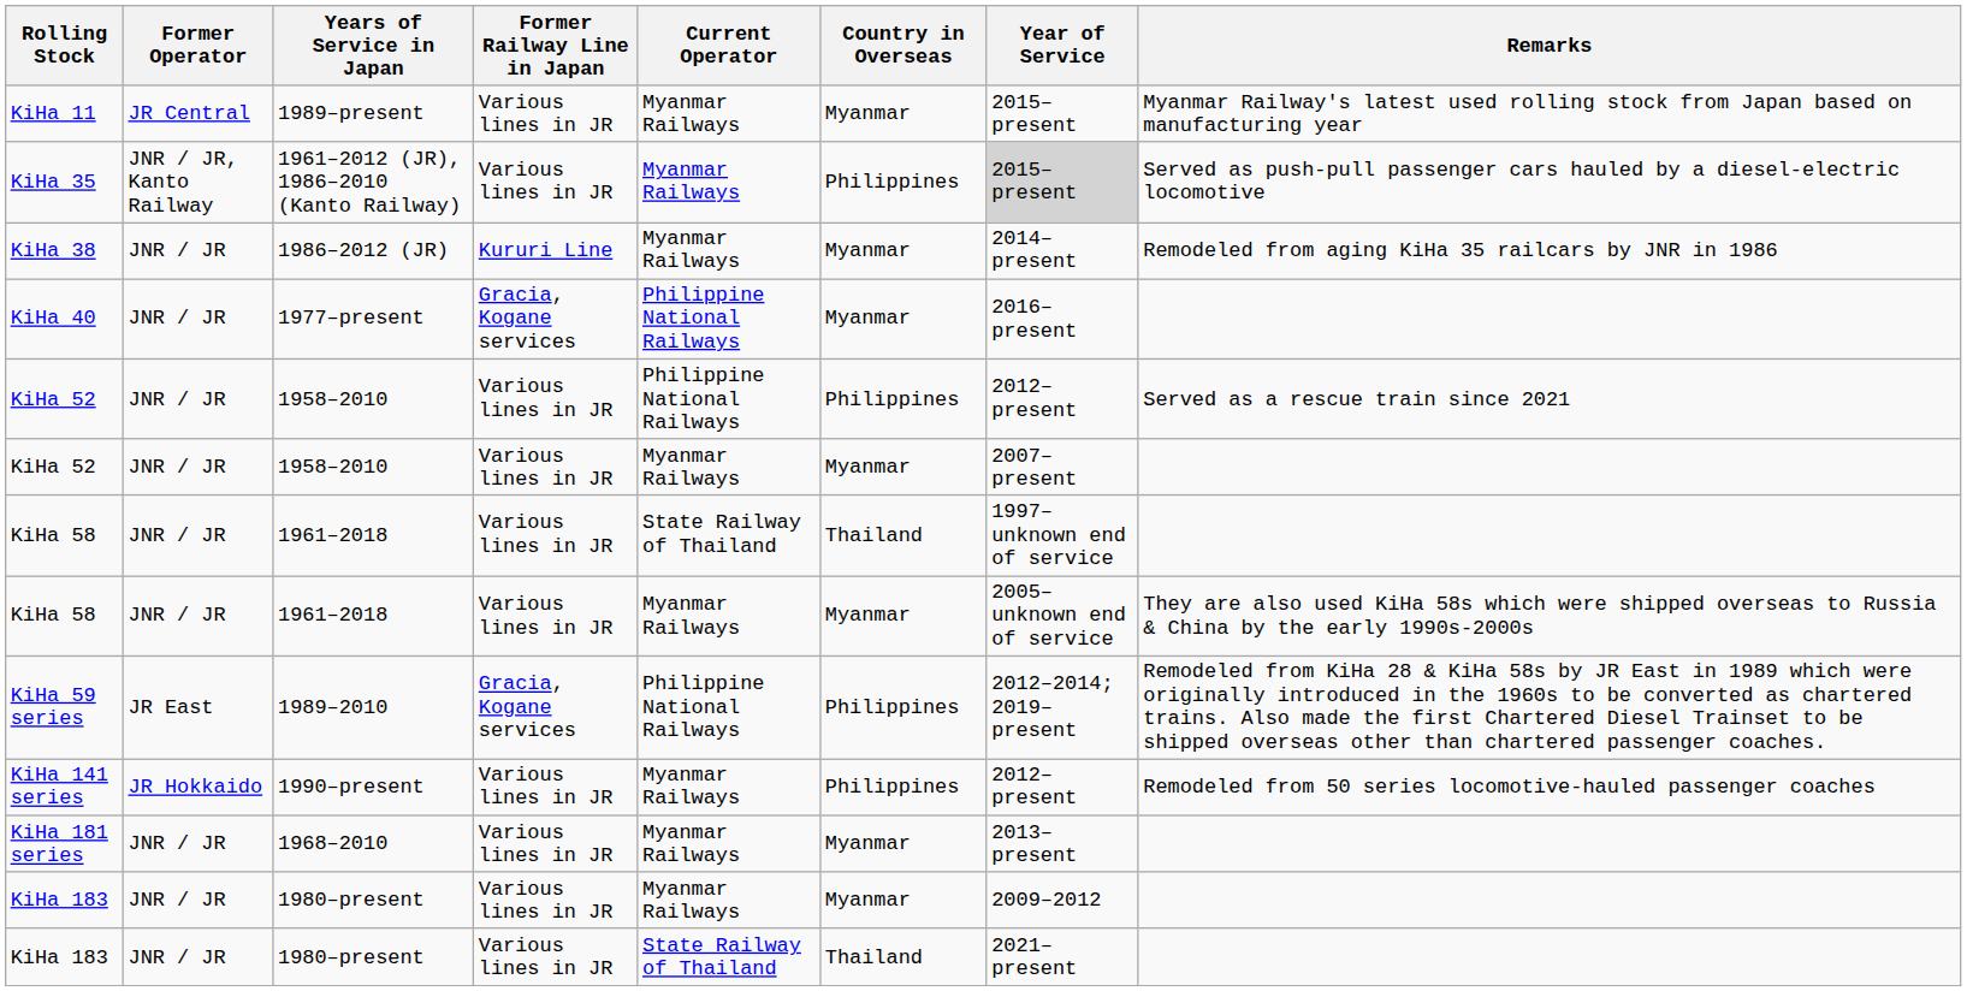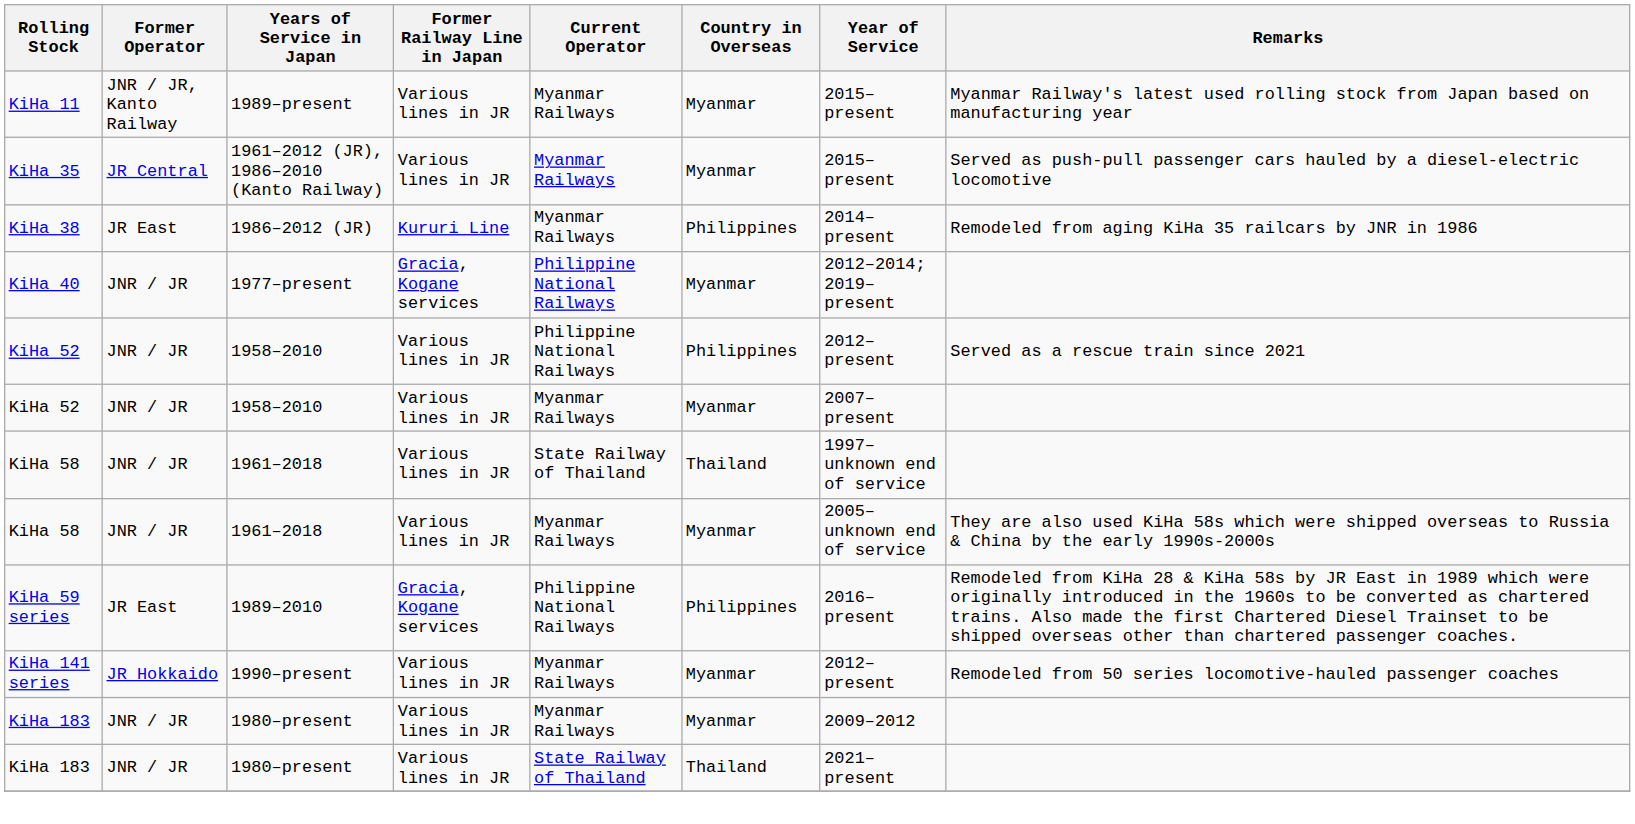KiHa 11 | Former Operator: JR Central -> JNR / JR, Kanto Railway
KiHa 35 | Former Operator: JNR / JR, Kanto Railway -> JR Central
KiHa 35 | Country in Overseas: Philippines -> Myanmar
KiHa 35 | Year of Service: lightgrey background -> no background
KiHa 38 | Former Operator: JNR / JR -> JR East
KiHa 38 | Country in Overseas: Myanmar -> Philippines
KiHa 40 | Year of Service: 2016–present -> 2012–2014; 2019–present
KiHa 59 series | Year of Service: 2012–2014; 2019–present -> 2016–present
KiHa 141 series | Country in Overseas: Philippines -> Myanmar
- row: KiHa 181 series | JNR / JR | 1968–2010 | Various lines in JR | Myanmar Railways | Myanmar | 2013–present
